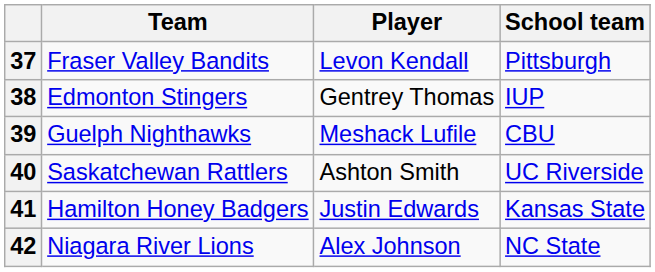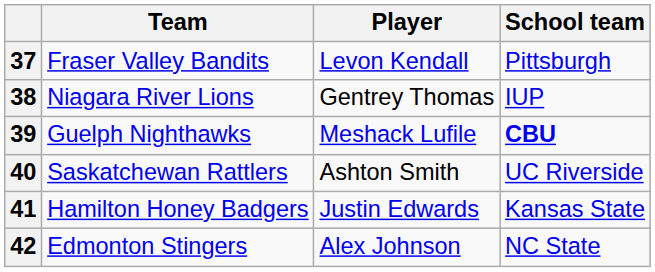38 | Team: Edmonton Stingers -> Niagara River Lions
39 | School team: normal -> bold
42 | Team: Niagara River Lions -> Edmonton Stingers
